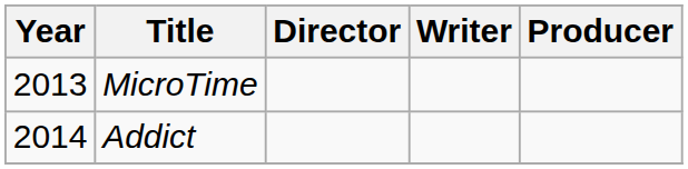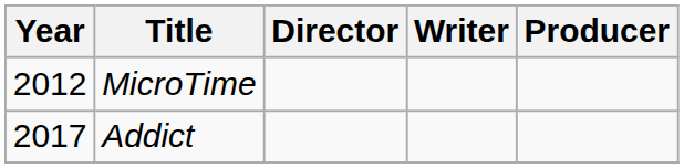MicroTime | Year: 2013 -> 2012
Addict | Year: 2014 -> 2017
